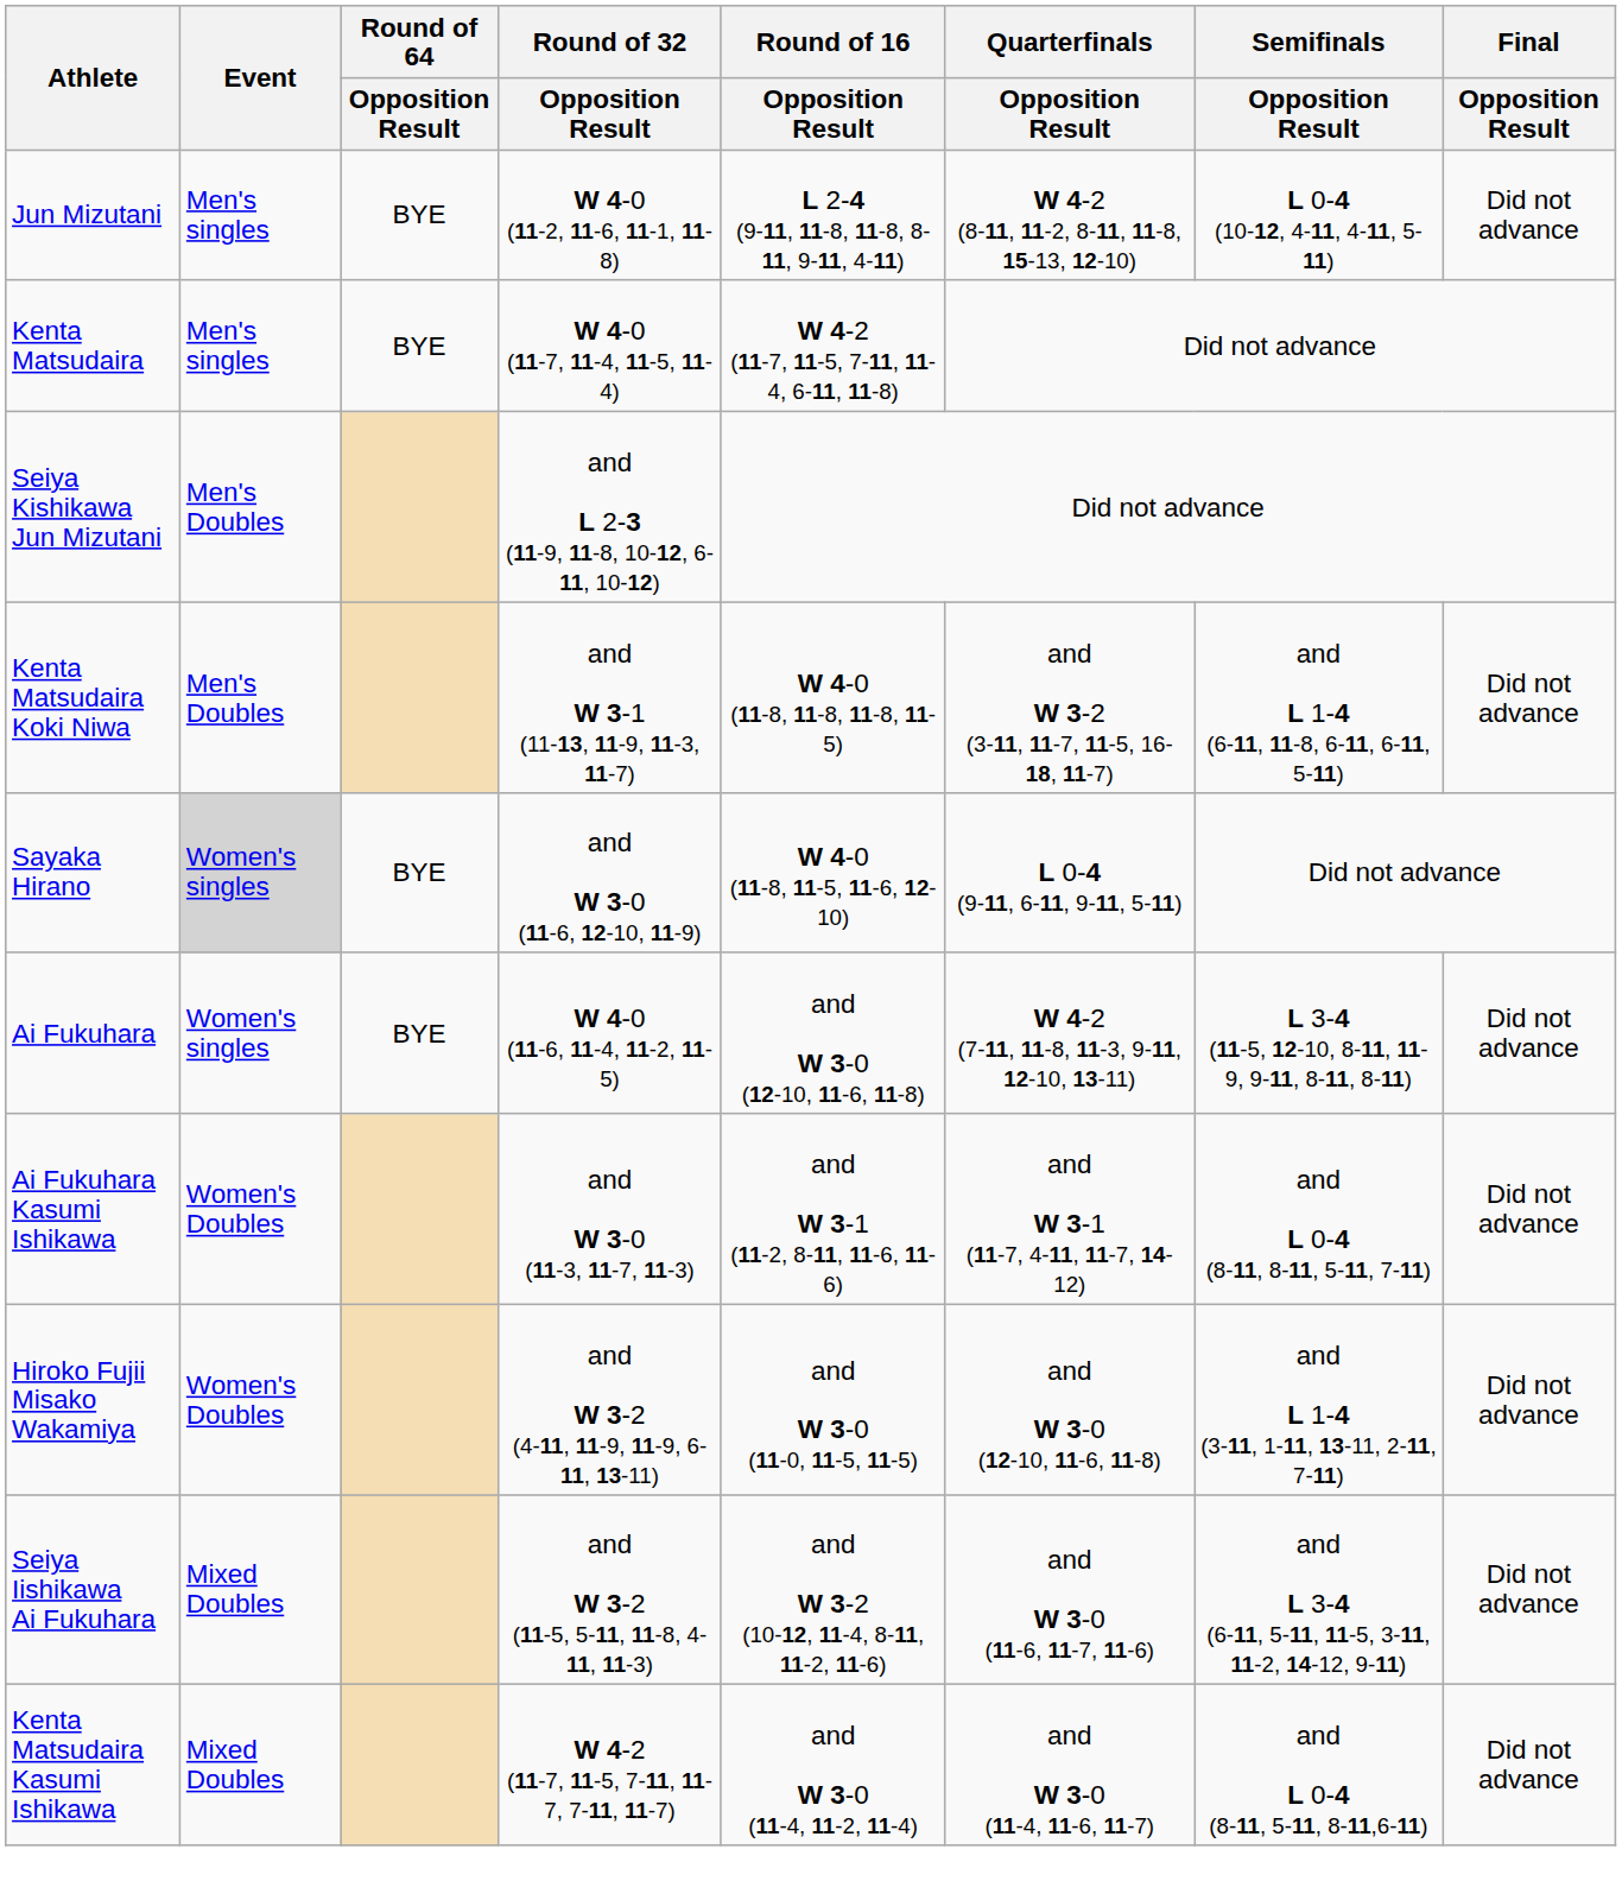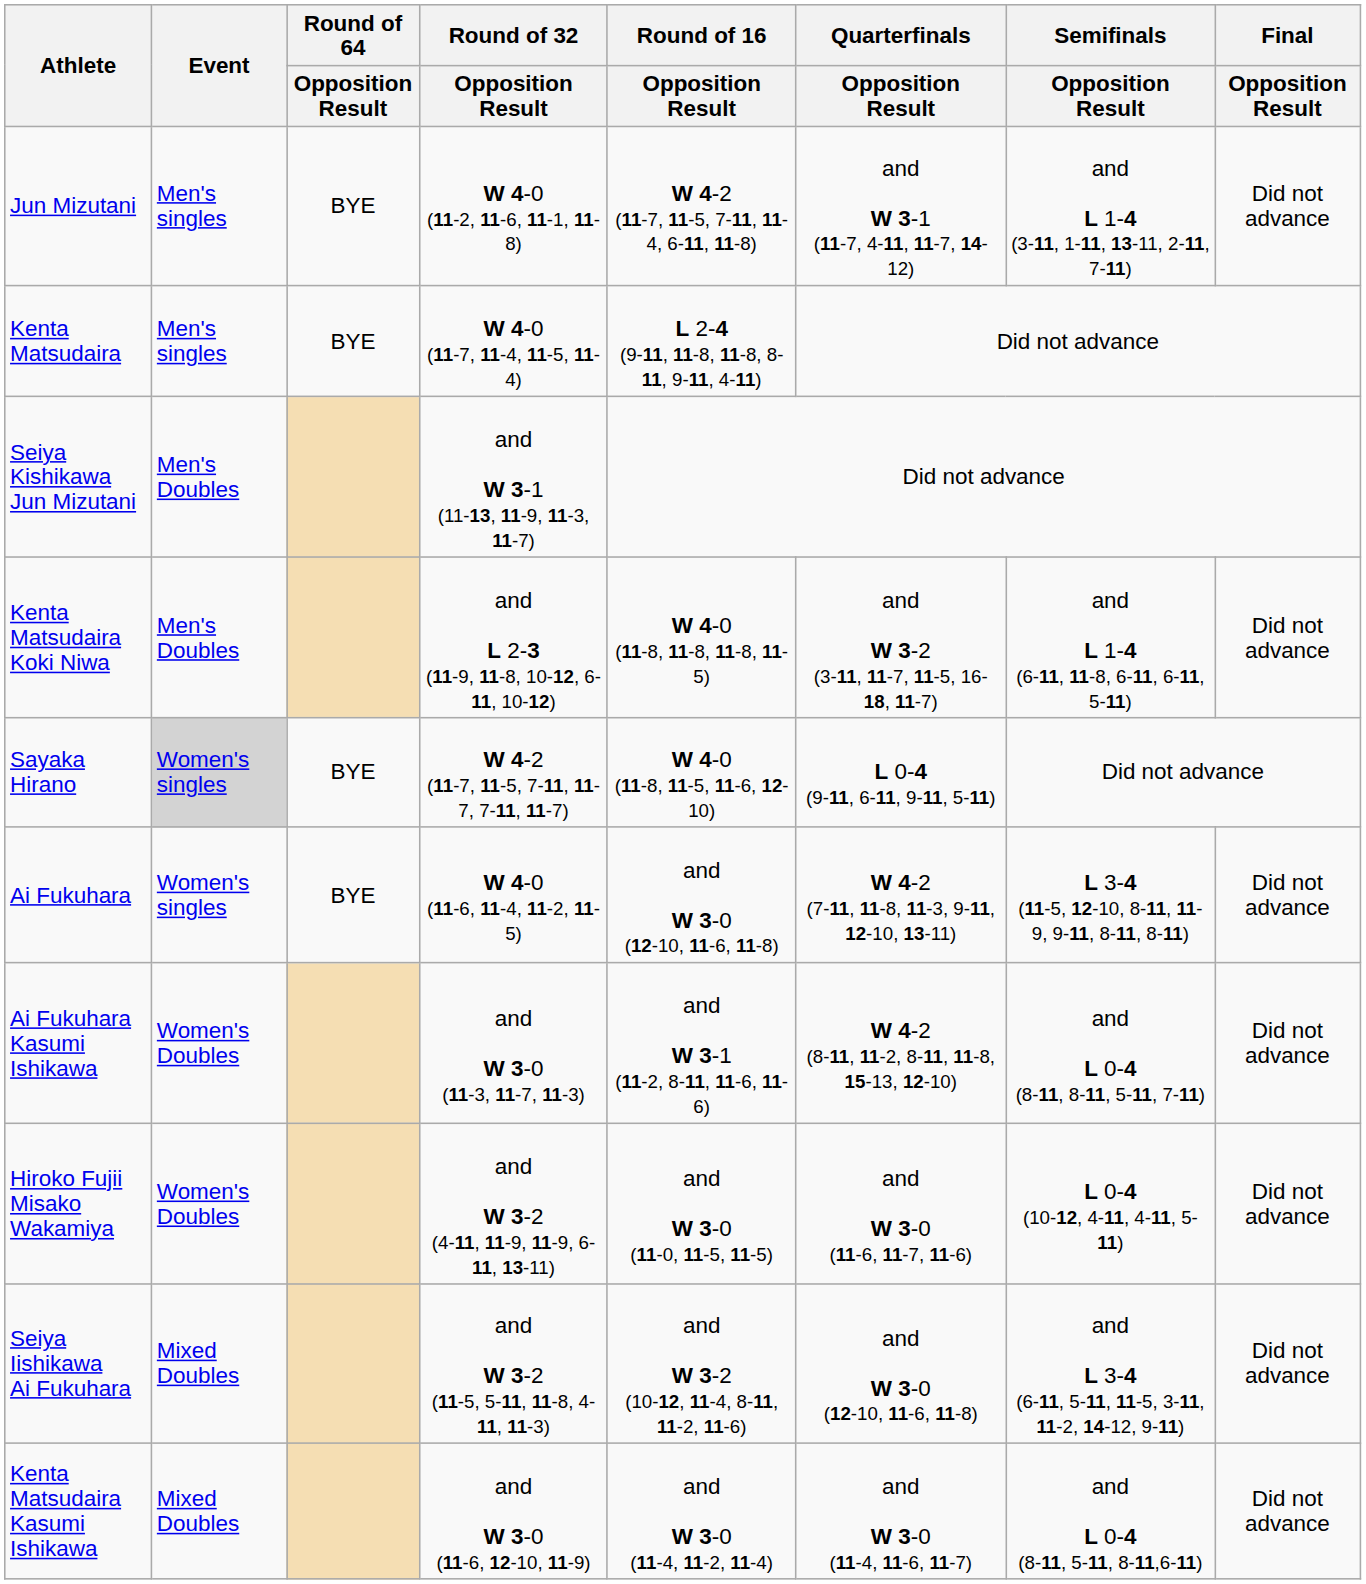Jun Mizutani | Round of 16 / Opposition Result: L 2-4 (9-11, 11-8, 11-8, 8-11, 9-11, 4-11) -> W 4-2 (11-7, 11-5, 7-11, 11-4, 6-11, 11-8)
Jun Mizutani | Quarterfinals / Opposition Result: W 4-2 (8-11, 11-2, 8-11, 11-8, 15-13, 12-10) -> and W 3-1 (11-7, 4-11, 11-7, 14-12)
Jun Mizutani | Semifinals / Opposition Result: L 0-4 (10-12, 4-11, 4-11, 5-11) -> and L 1-4 (3-11, 1-11, 13-11, 2-11, 7-11)
Kenta Matsudaira | Round of 16 / Opposition Result: W 4-2 (11-7, 11-5, 7-11, 11-4, 6-11, 11-8) -> L 2-4 (9-11, 11-8, 11-8, 8-11, 9-11, 4-11)
Seiya Kishikawa Jun Mizutani | Round of 32 / Opposition Result: and L 2-3 (11-9, 11-8, 10-12, 6-11, 10-12) -> and W 3-1 (11-13, 11-9, 11-3, 11-7)
Kenta Matsudaira Koki Niwa | Round of 32 / Opposition Result: and W 3-1 (11-13, 11-9, 11-3, 11-7) -> and L 2-3 (11-9, 11-8, 10-12, 6-11, 10-12)
Sayaka Hirano | Round of 32 / Opposition Result: and W 3-0 (11-6, 12-10, 11-9) -> W 4-2 (11-7, 11-5, 7-11, 11-7, 7-11, 11-7)
Ai Fukuhara Kasumi Ishikawa | Quarterfinals / Opposition Result: and W 3-1 (11-7, 4-11, 11-7, 14-12) -> W 4-2 (8-11, 11-2, 8-11, 11-8, 15-13, 12-10)
Hiroko Fujii Misako Wakamiya | Quarterfinals / Opposition Result: and W 3-0 (12-10, 11-6, 11-8) -> and W 3-0 (11-6, 11-7, 11-6)
Hiroko Fujii Misako Wakamiya | Semifinals / Opposition Result: and L 1-4 (3-11, 1-11, 13-11, 2-11, 7-11) -> L 0-4 (10-12, 4-11, 4-11, 5-11)
Seiya Iishikawa Ai Fukuhara | Quarterfinals / Opposition Result: and W 3-0 (11-6, 11-7, 11-6) -> and W 3-0 (12-10, 11-6, 11-8)
Kenta Matsudaira Kasumi Ishikawa | Round of 32 / Opposition Result: W 4-2 (11-7, 11-5, 7-11, 11-7, 7-11, 11-7) -> and W 3-0 (11-6, 12-10, 11-9)
